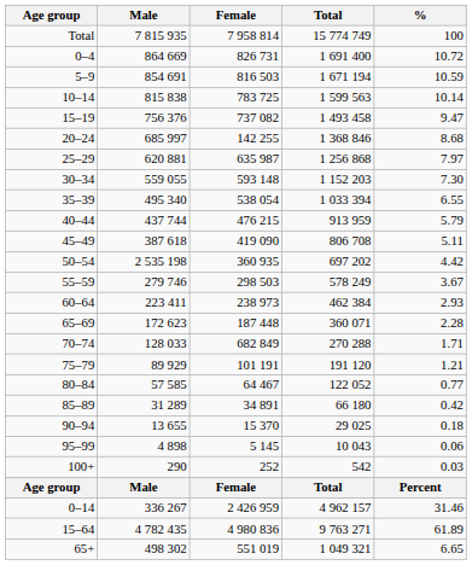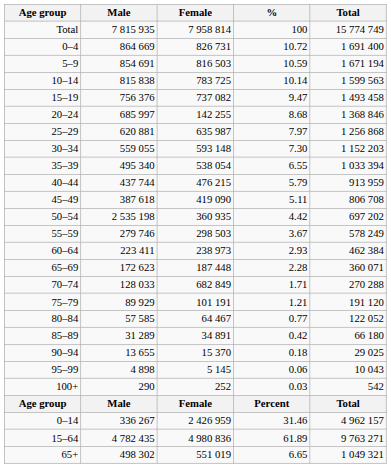columns swapped: Total <-> %
